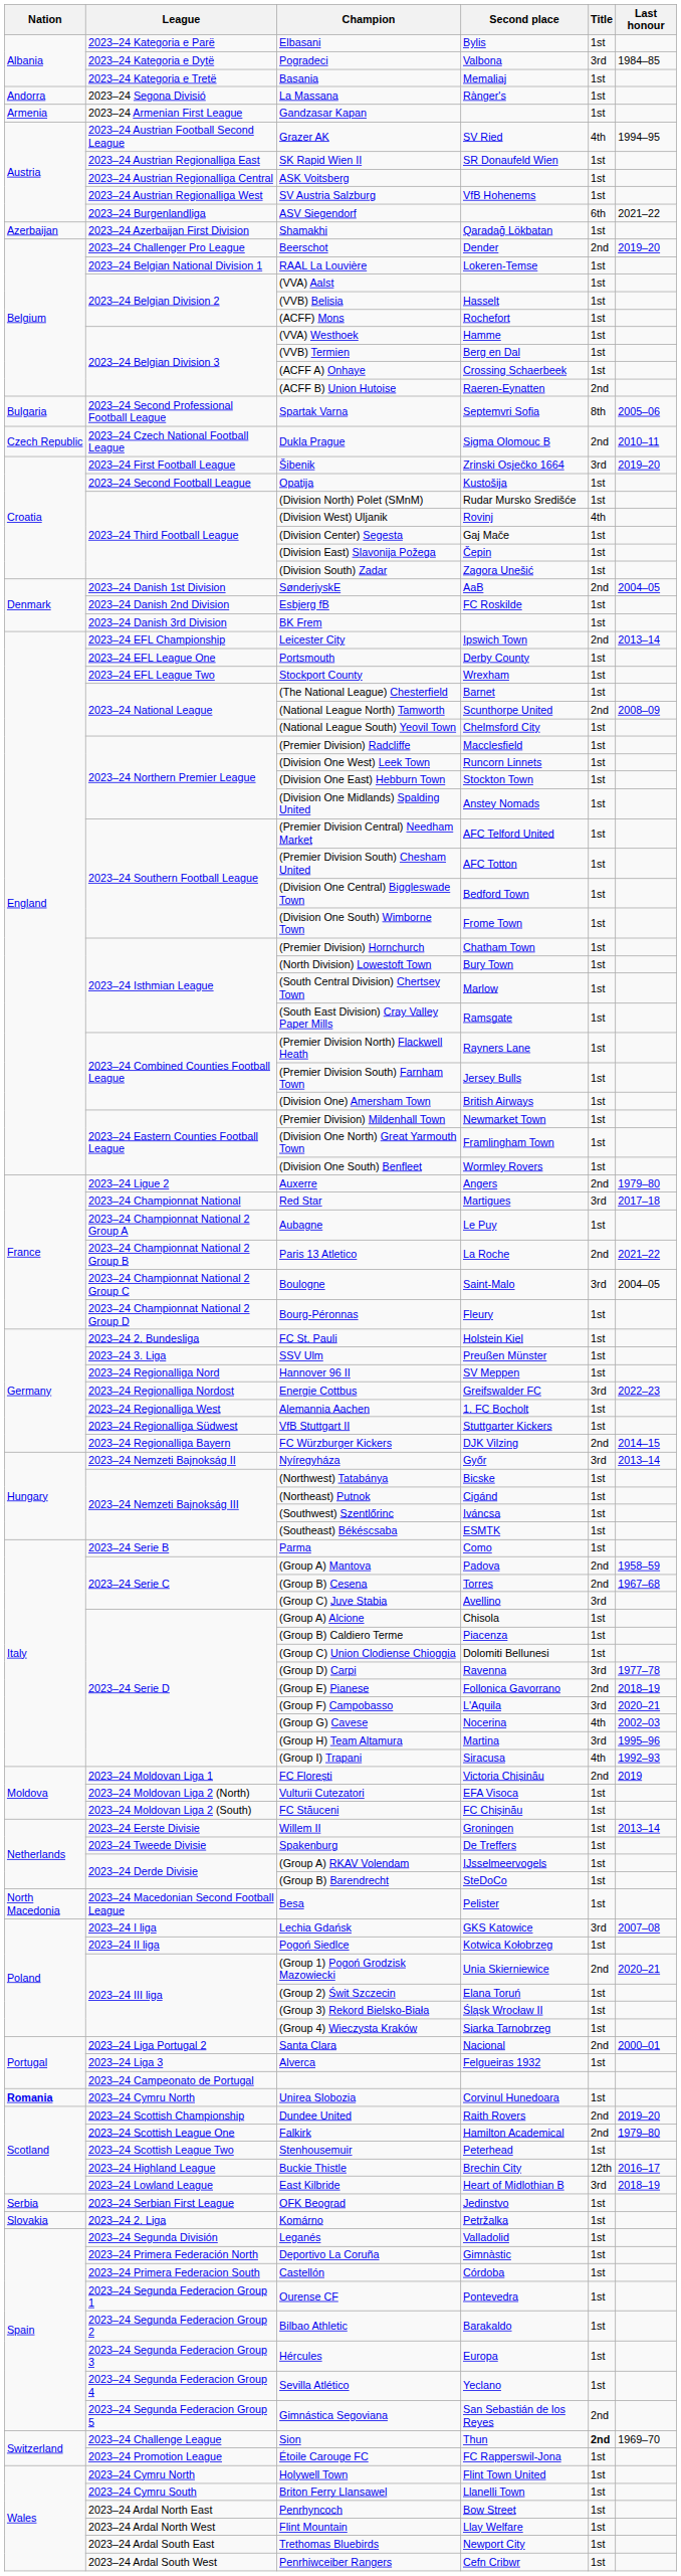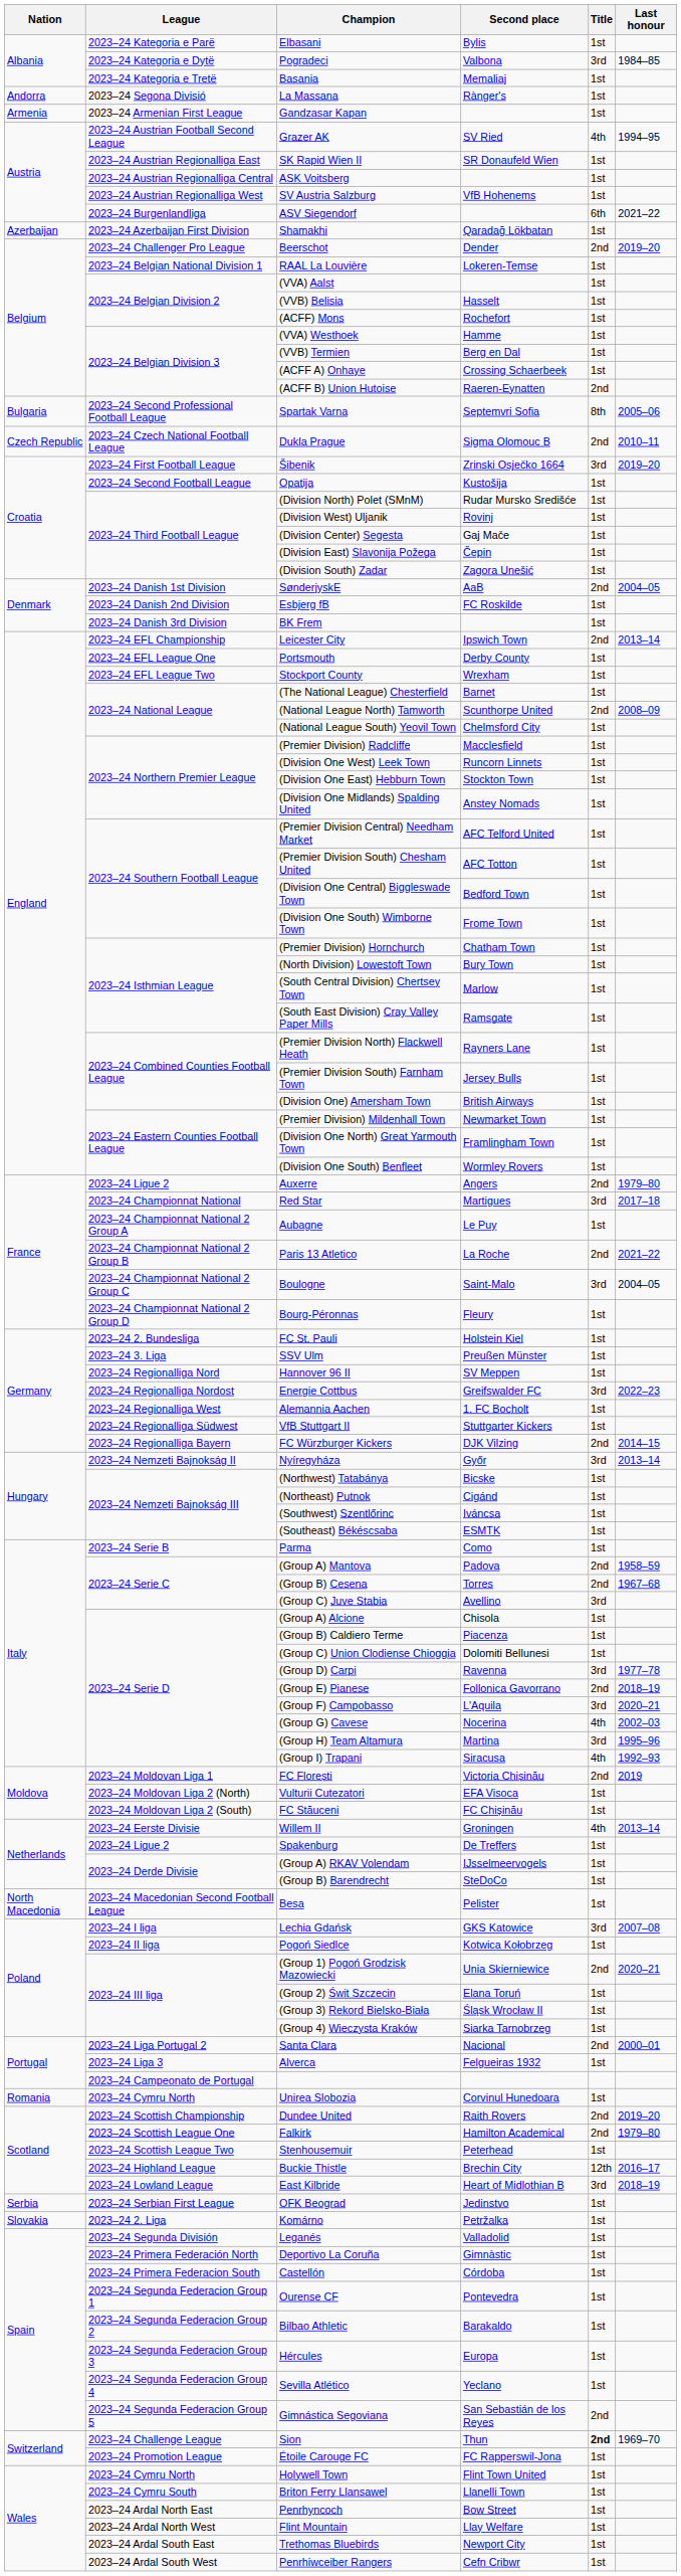(Division West) Uljanik | Title: 4th -> 1st
Willem II | Title: 1st -> 4th
Spakenburg | League: 2023–24 Tweede Divisie -> 2023–24 Ligue 2
Unirea Slobozia | Nation: bold -> normal
